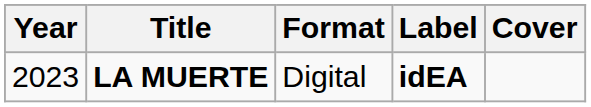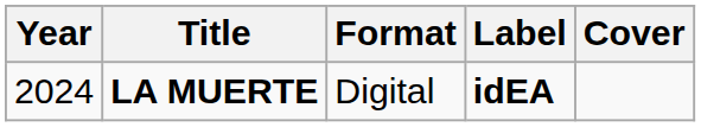LA MUERTE | Year: 2023 -> 2024
